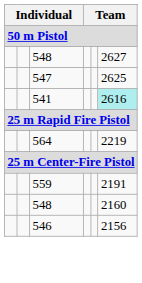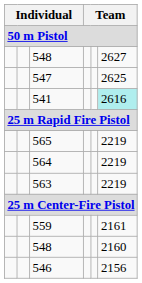+ row: 565 | 2219
+ row: 563 | 2219
559 | column 6: 2191 -> 2161
